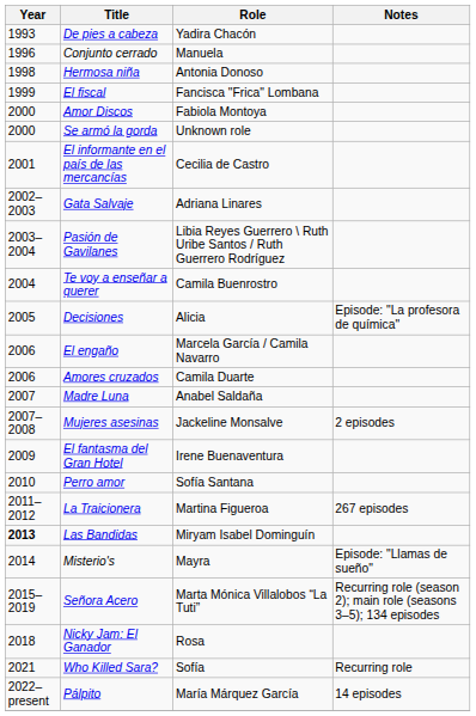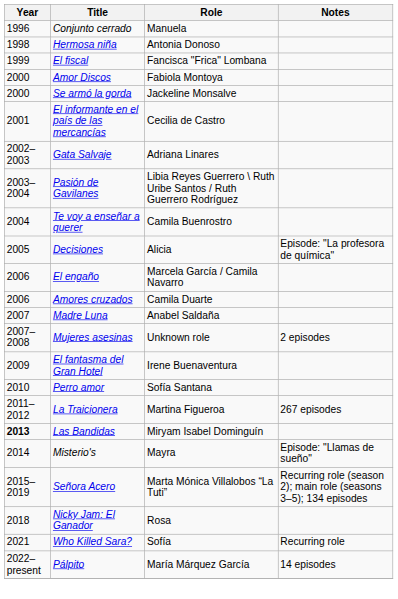- row: 1993 | De pies a cabeza | Yadira Chacón
Se armó la gorda | Role: Unknown role -> Jackeline Monsalve
Mujeres asesinas | Role: Jackeline Monsalve -> Unknown role
